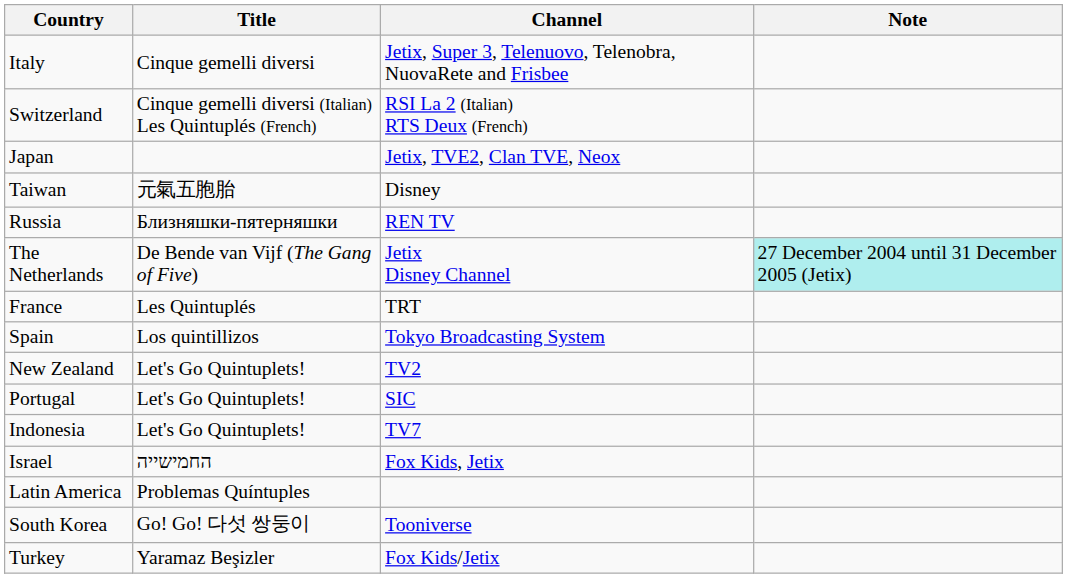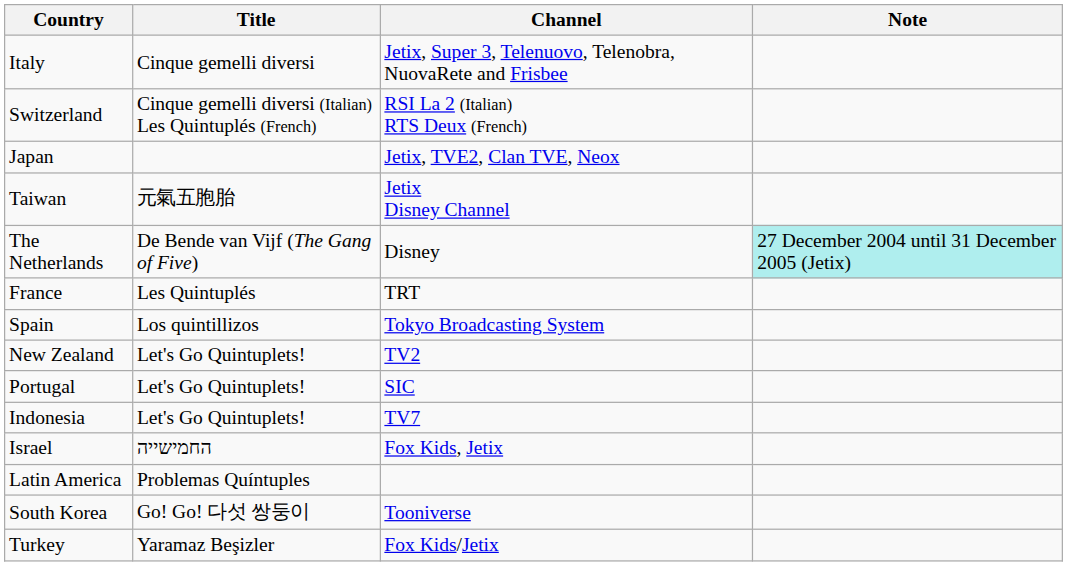Taiwan | Channel: Disney -> Jetix Disney Channel
- row: Russia | Близняшки-пятерняшки | REN TV
The Netherlands | Channel: Jetix Disney Channel -> Disney
